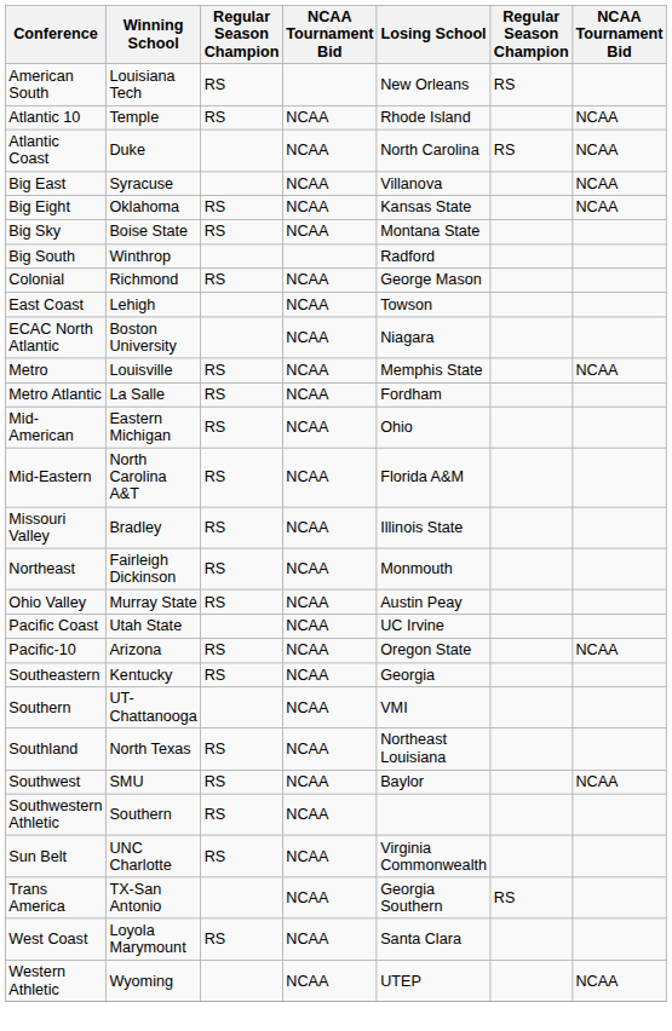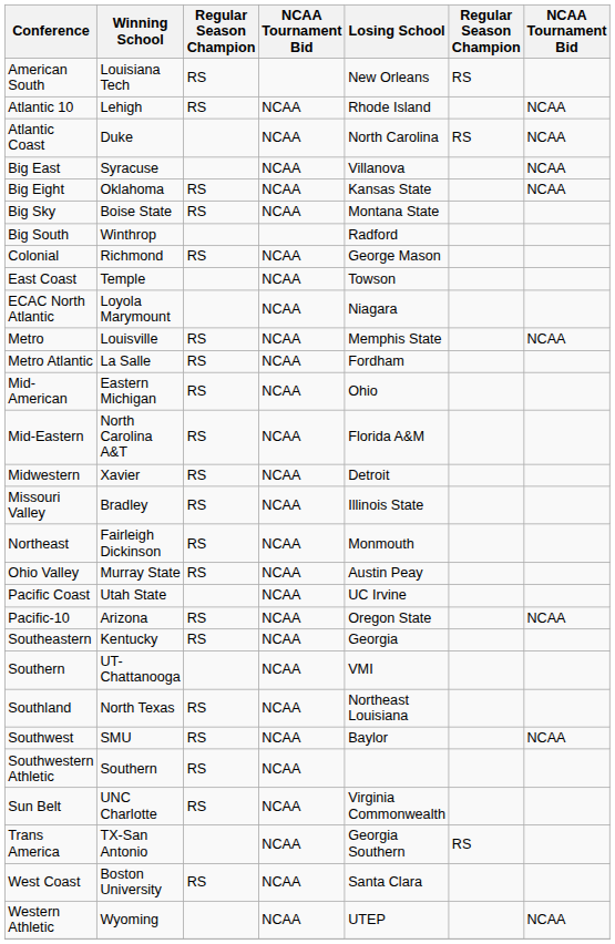Atlantic 10 | Winning School: Temple -> Lehigh
East Coast | Winning School: Lehigh -> Temple
ECAC North Atlantic | Winning School: Boston University -> Loyola Marymount
+ row: Midwestern | Xavier | RS | NCAA | Detroit
West Coast | Winning School: Loyola Marymount -> Boston University
